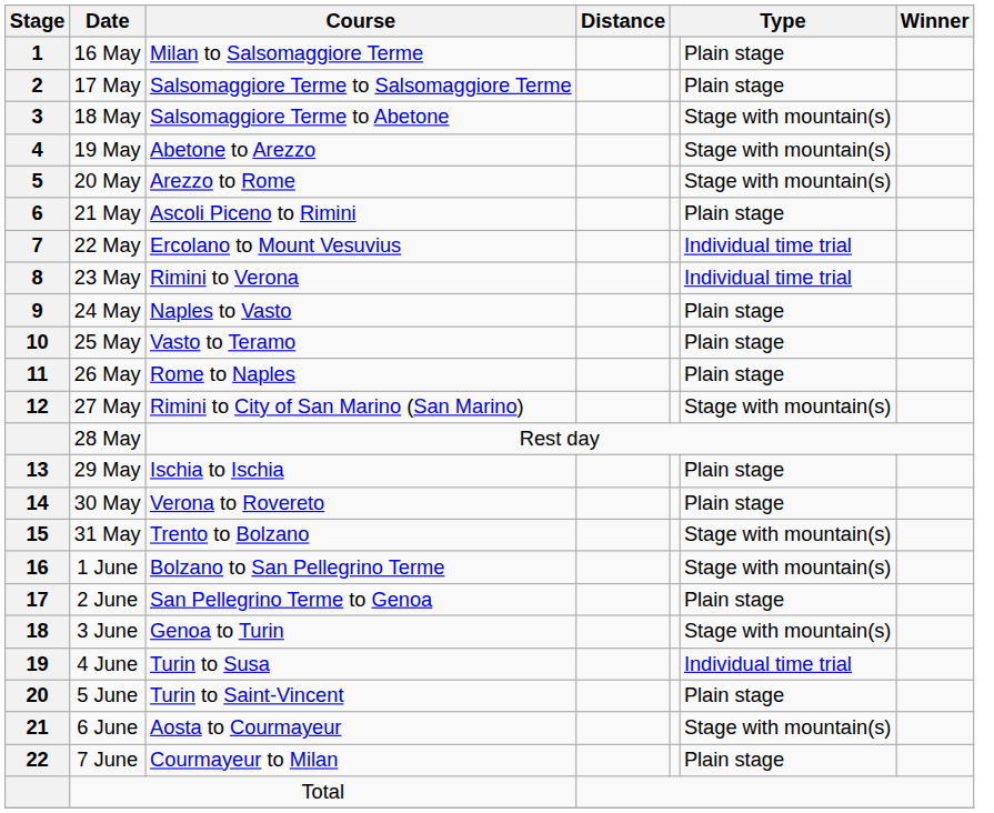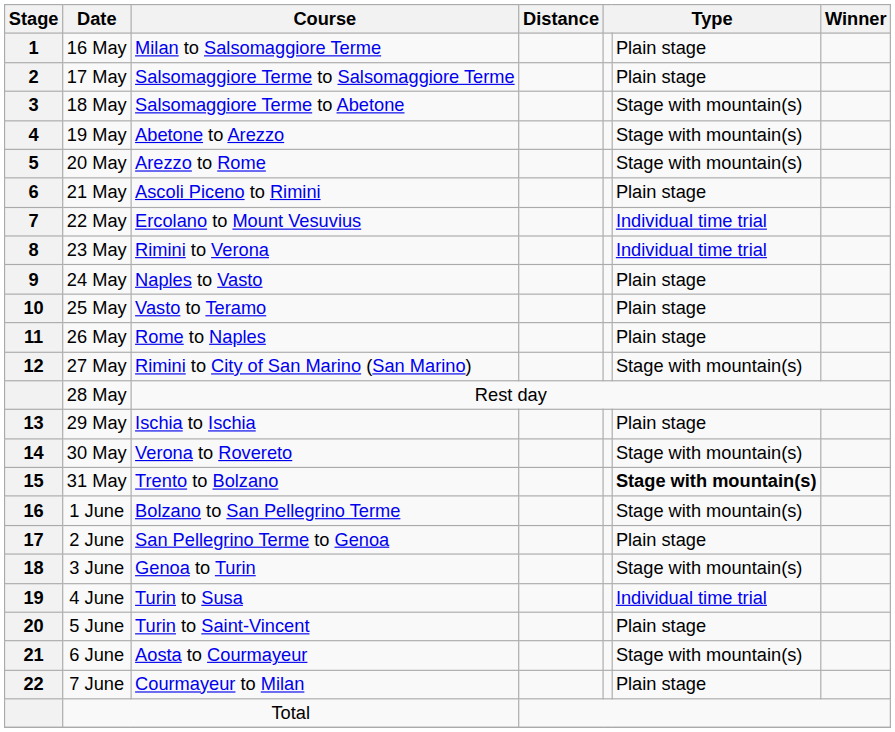30 May | column 6: Plain stage -> Stage with mountain(s)
31 May | column 6: normal -> bold
